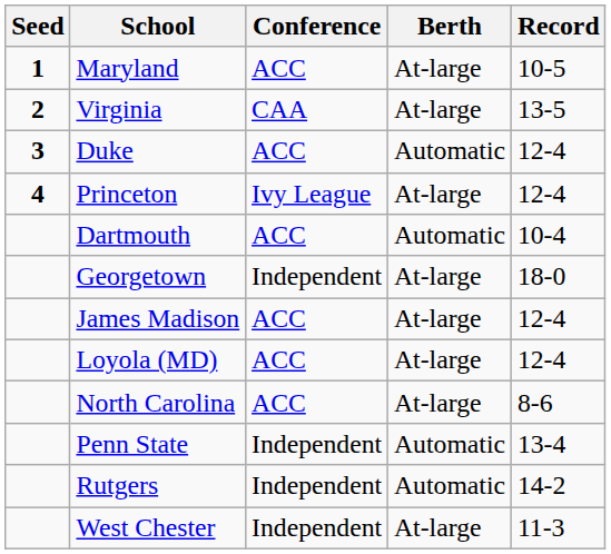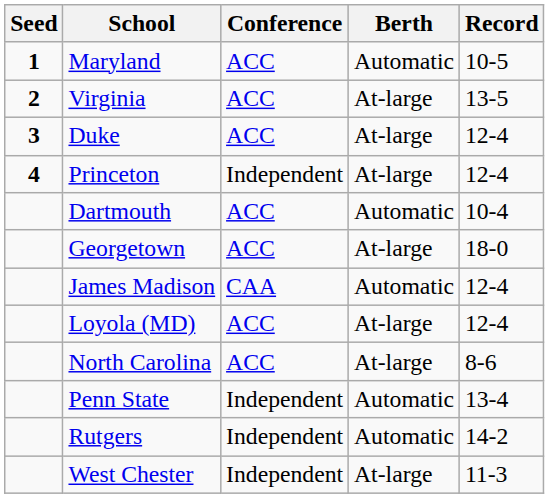Maryland | Berth: At-large -> Automatic
Virginia | Conference: CAA -> ACC
Duke | Berth: Automatic -> At-large
Princeton | Conference: Ivy League -> Independent
Georgetown | Conference: Independent -> ACC
James Madison | Conference: ACC -> CAA
James Madison | Berth: At-large -> Automatic
